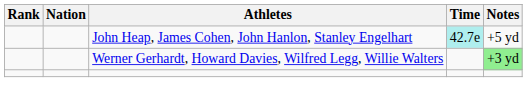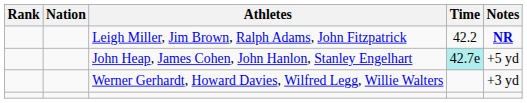+ row: Leigh Miller, Jim Brown, Ralph Adams, John Fitzpatrick | 42.2 | NR
Werner Gerhardt, Howard Davies, Wilfred Legg, Willie Walters | Notes: lightgreen background -> no background
